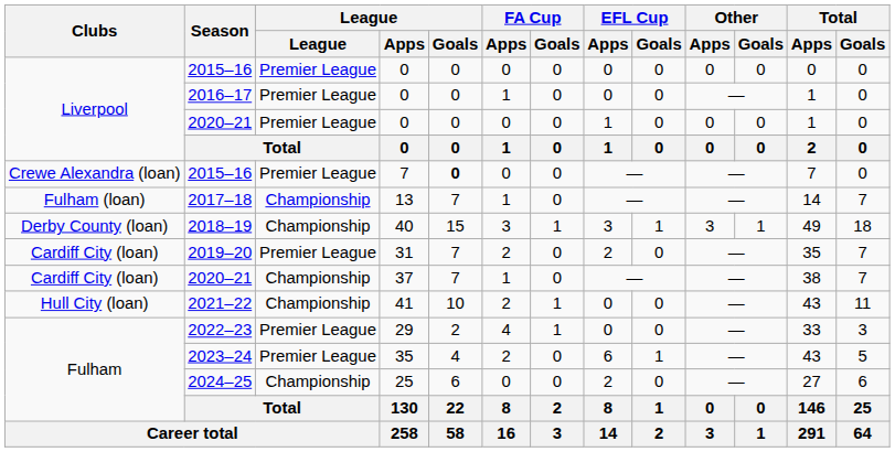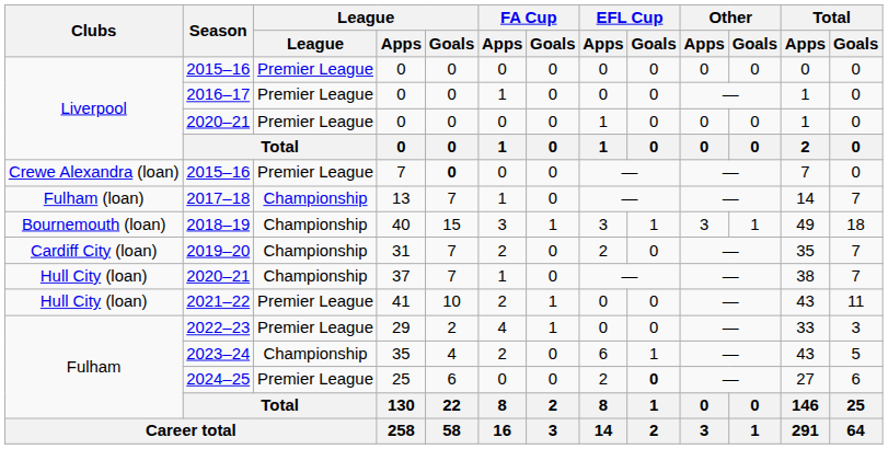2018–19 | Clubs: Derby County (loan) -> Bournemouth (loan)
2019–20 | League: Premier League -> Championship
2020–21 / 37 | Clubs: Cardiff City (loan) -> Hull City (loan)
2021–22 | League: Championship -> Premier League
2023–24 | League: Premier League -> Championship
2024–25 | League: Championship -> Premier League
2024–25 | EFL Cup / Goals: normal -> bold
